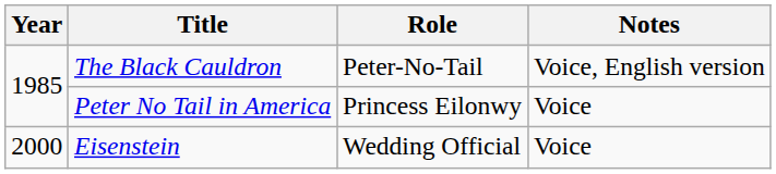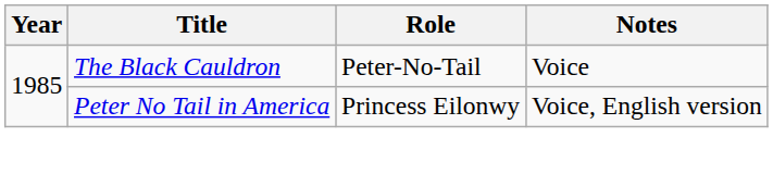The Black Cauldron | Notes: Voice, English version -> Voice
Peter No Tail in America | Notes: Voice -> Voice, English version
- row: 2000 | Eisenstein | Wedding Official | Voice
